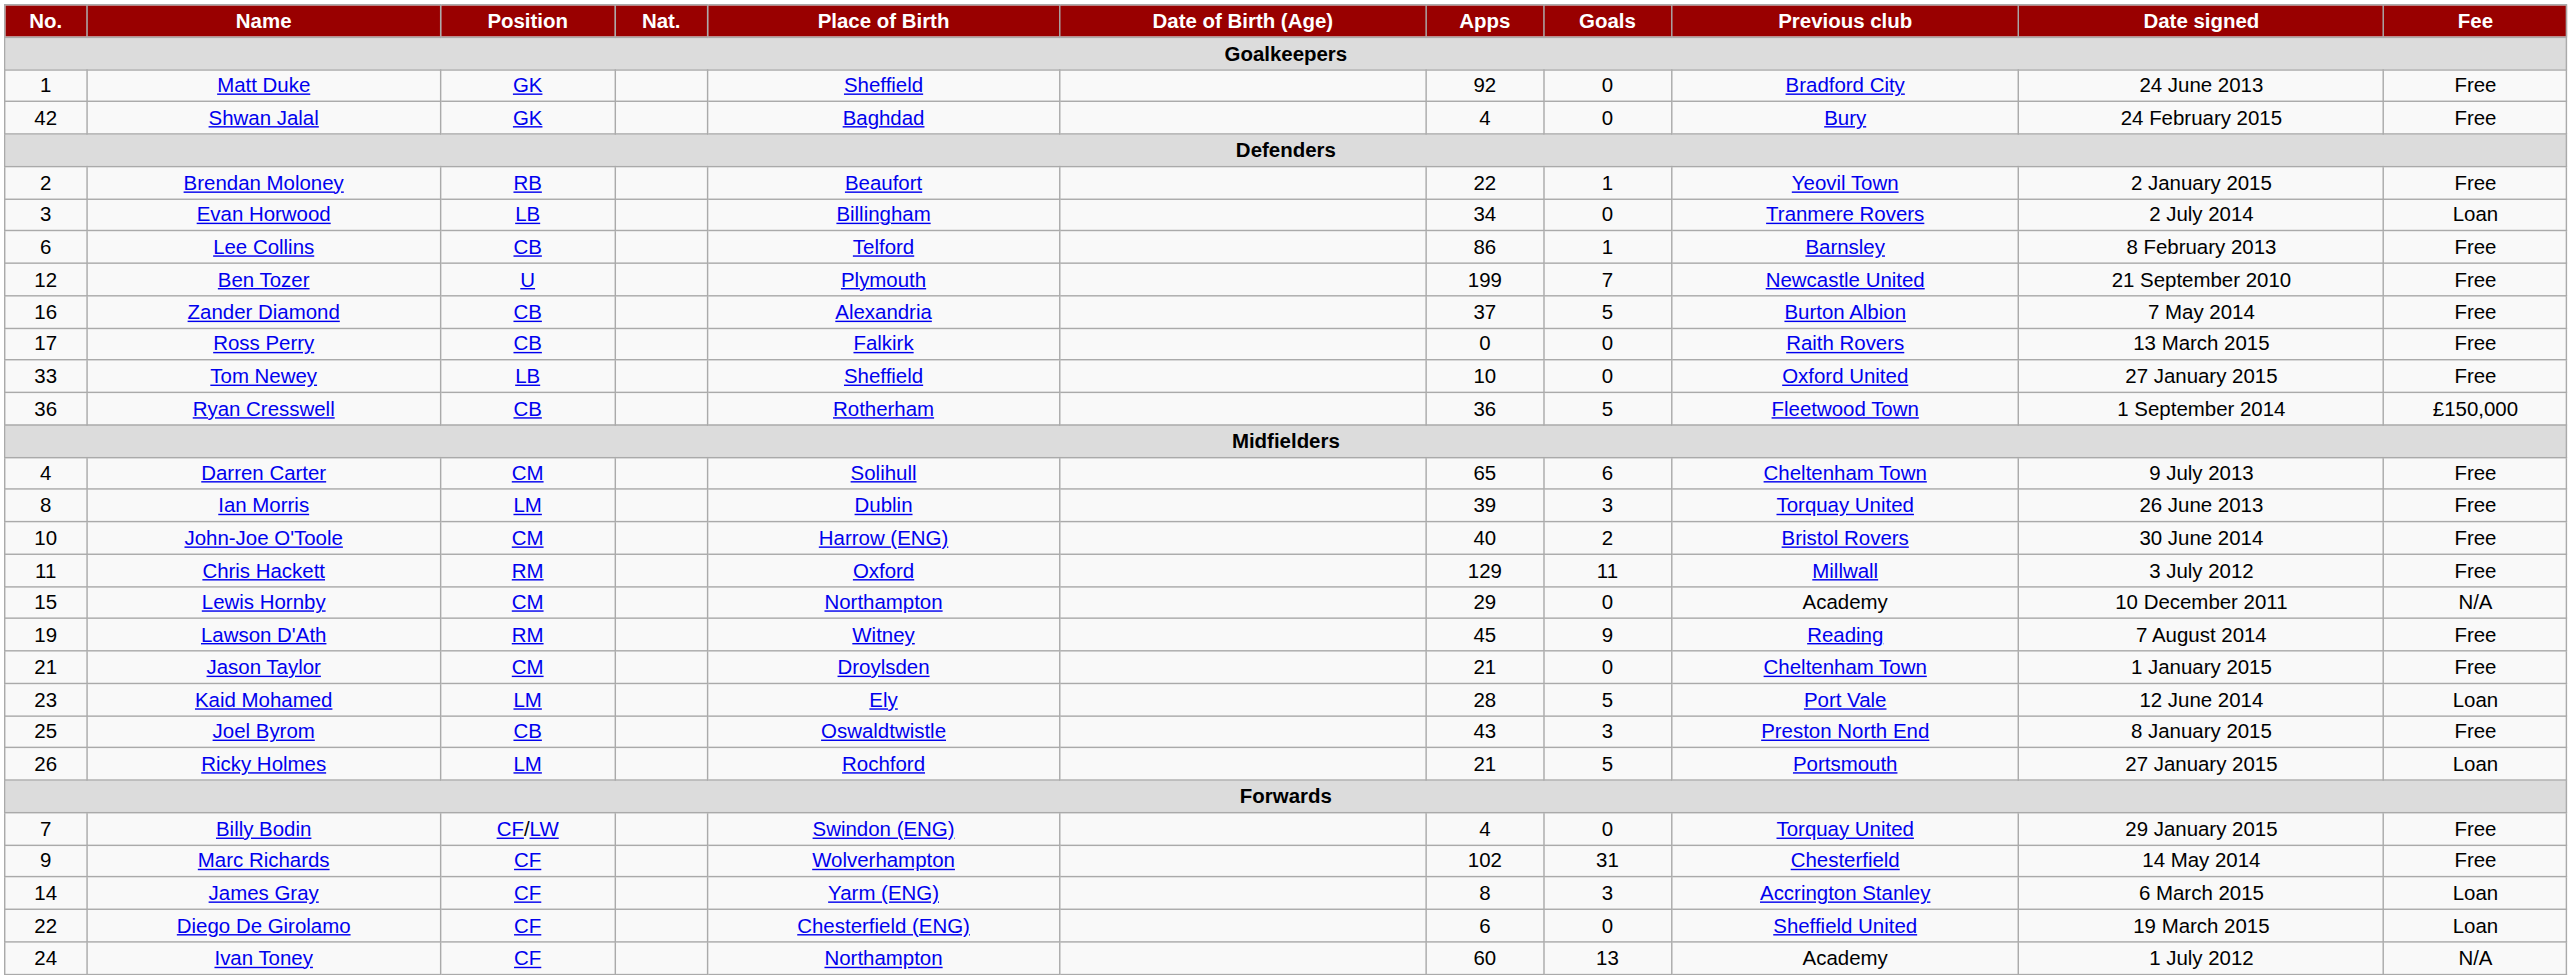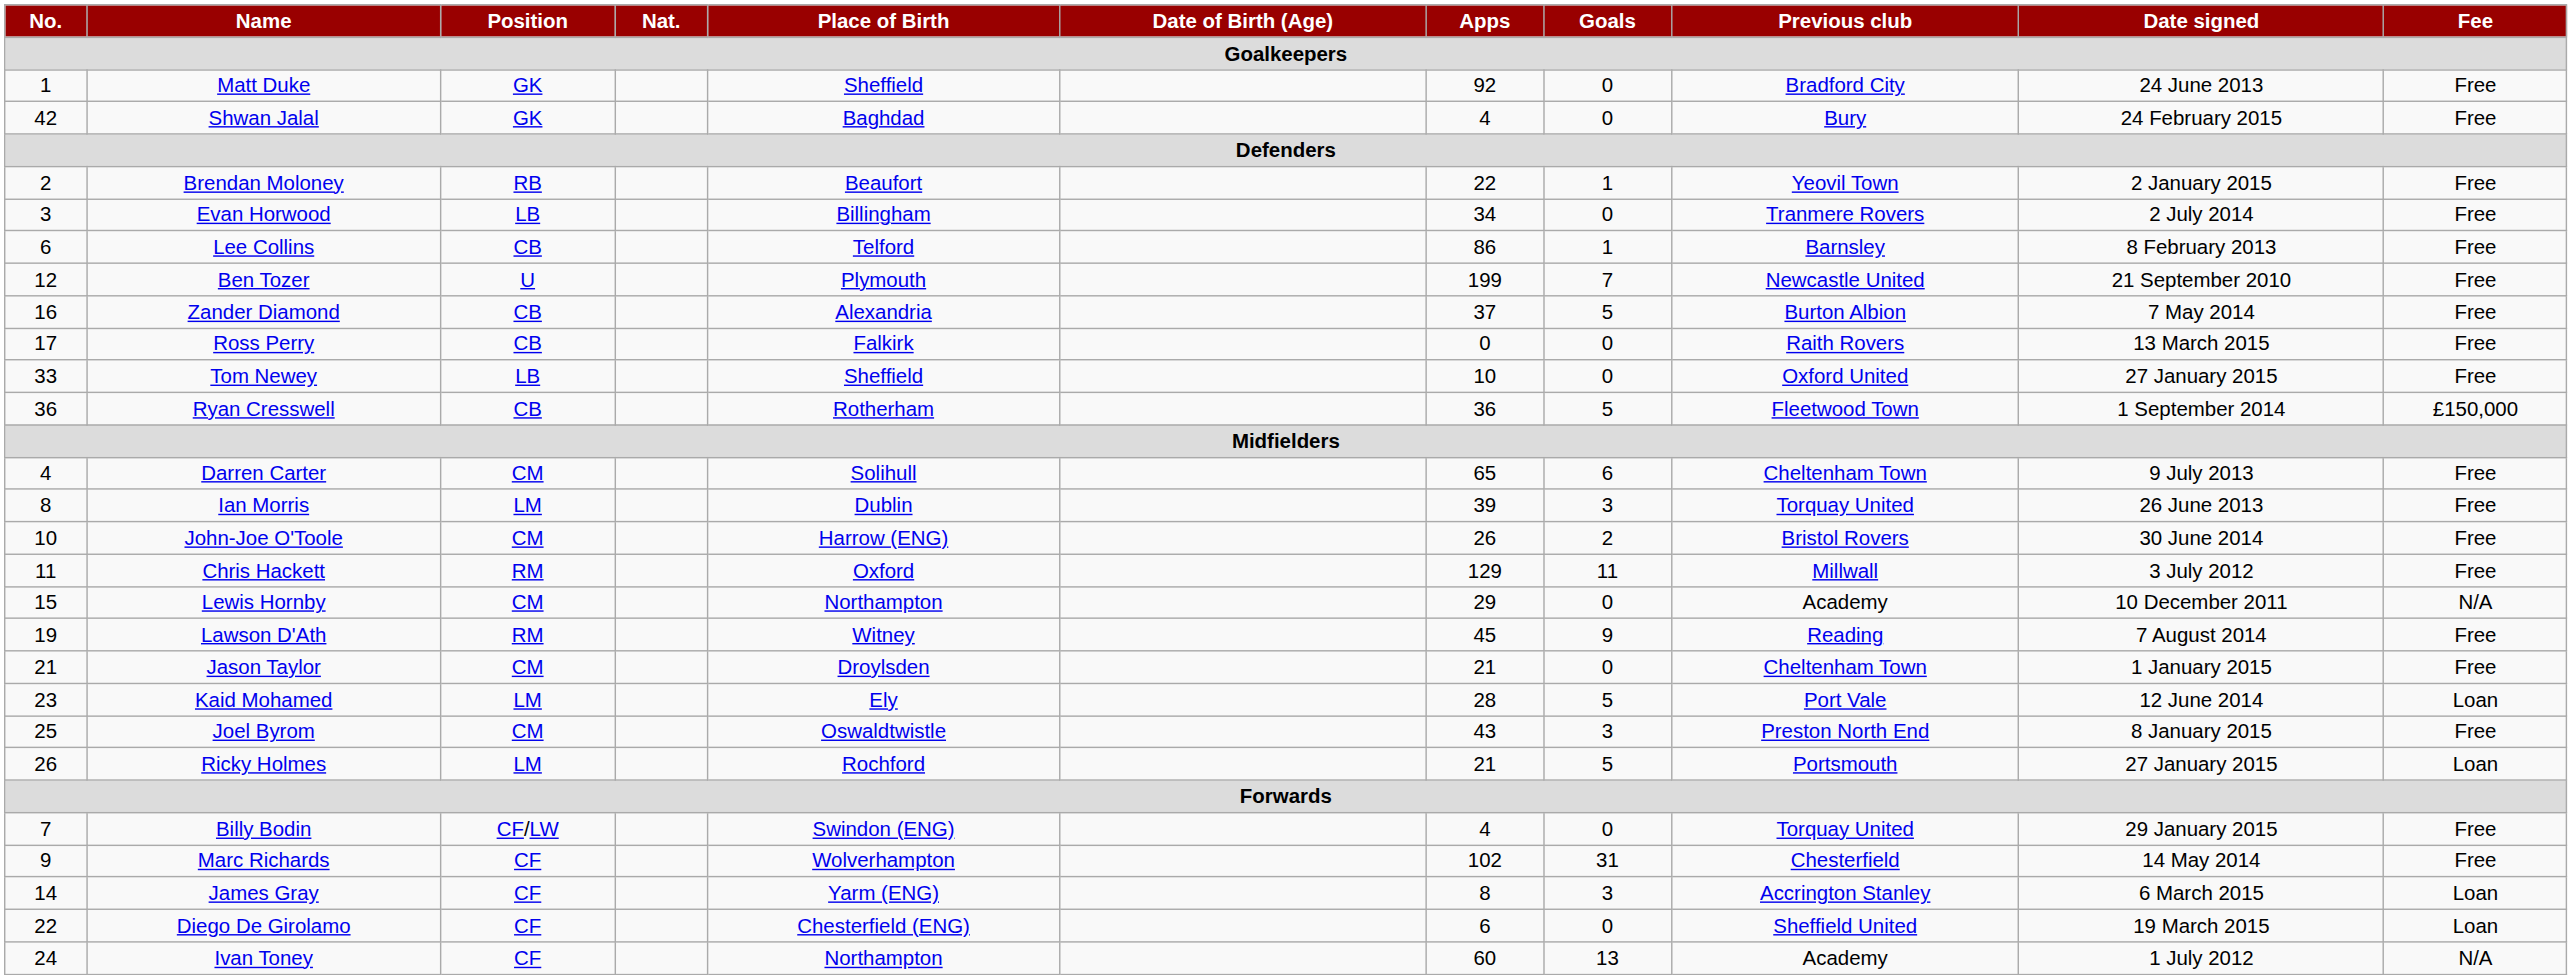Evan Horwood | Fee: Loan -> Free
John-Joe O'Toole | Apps: 40 -> 26
Joel Byrom | Position: CB -> CM
